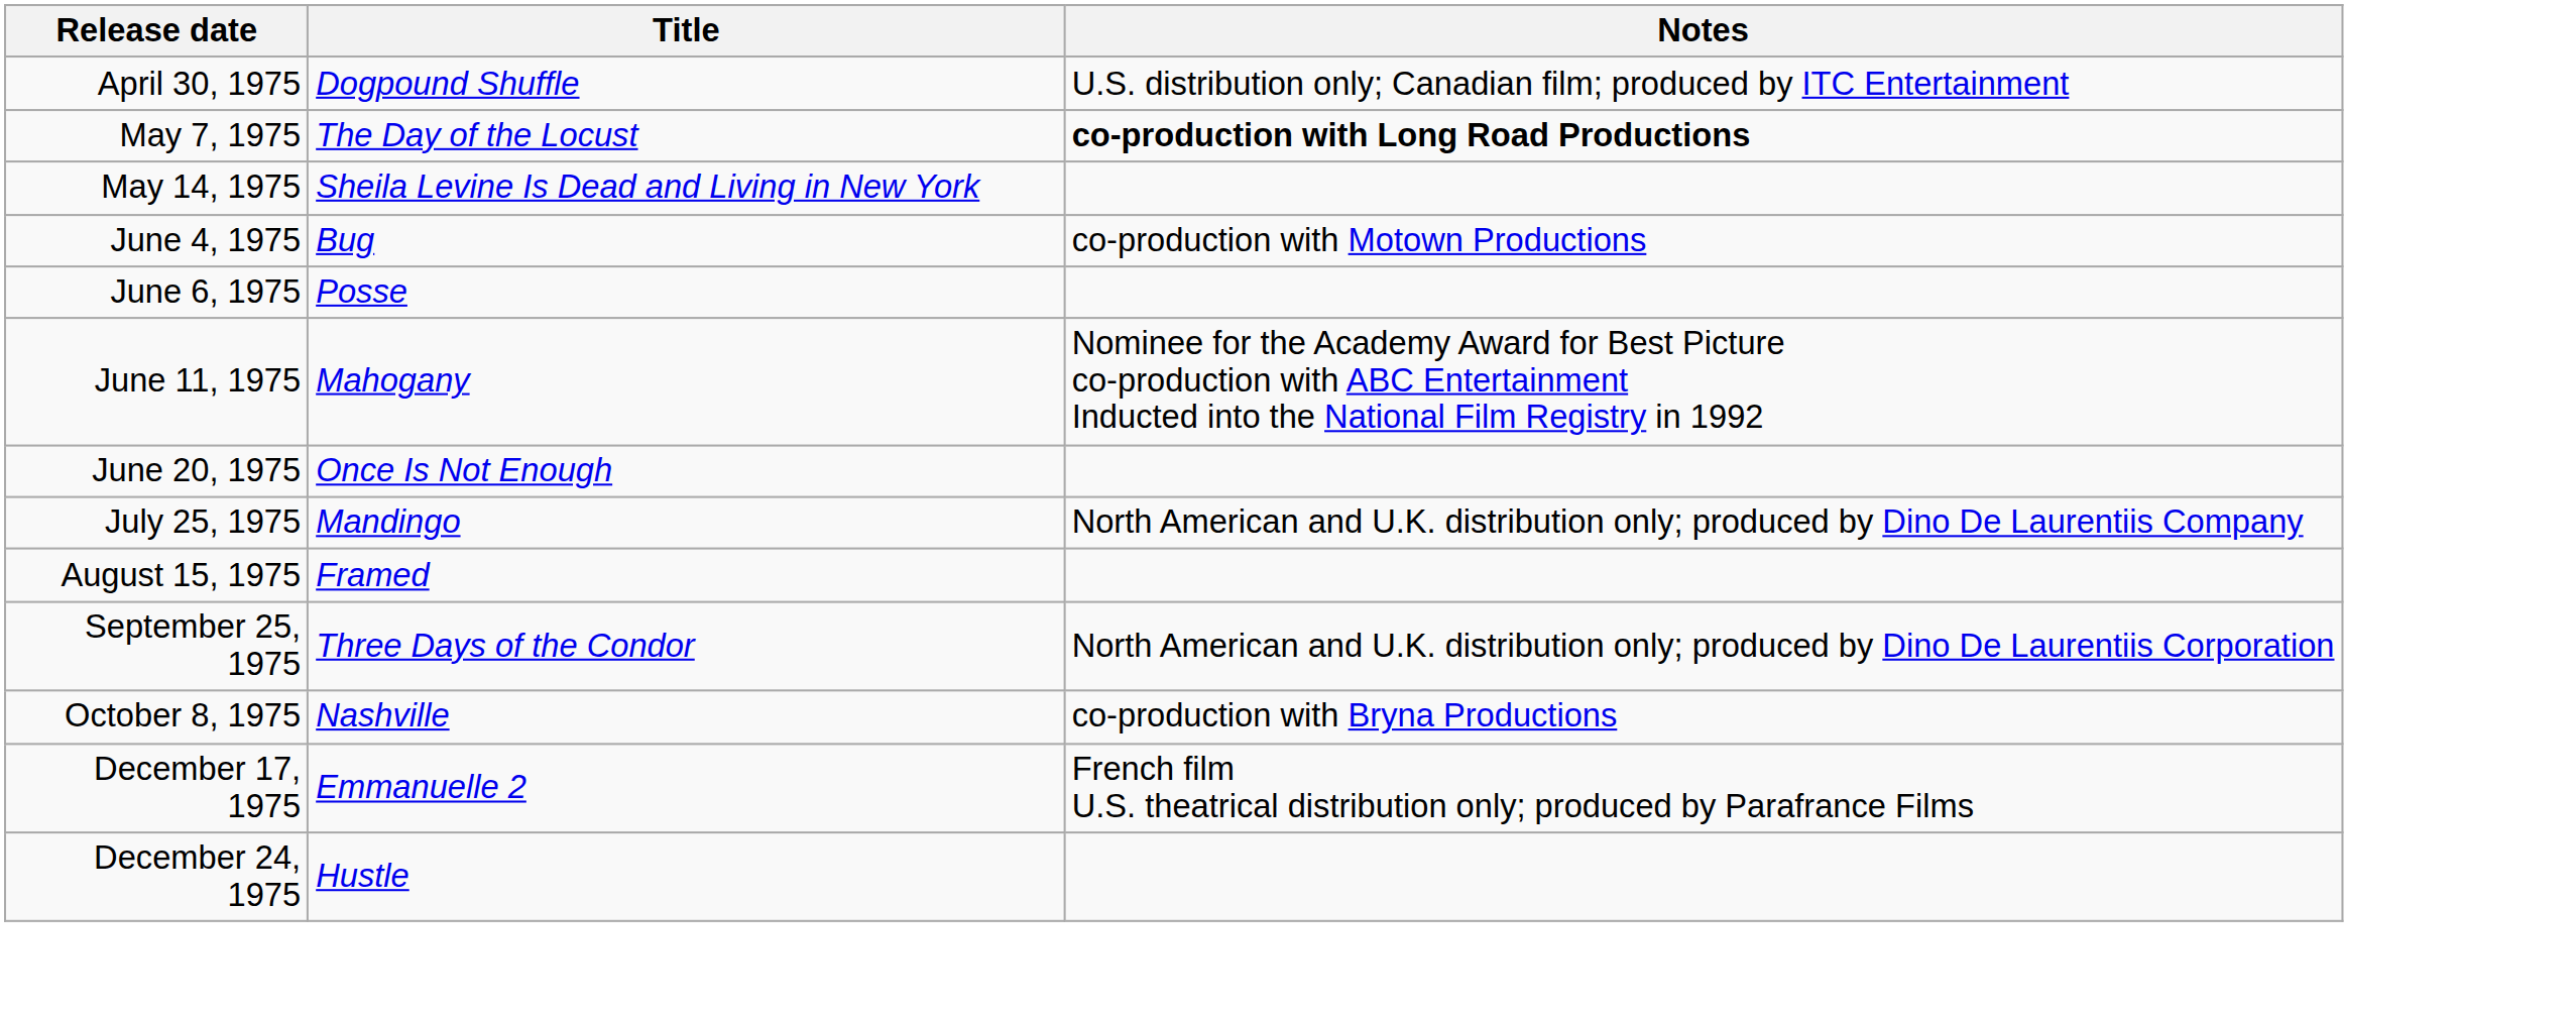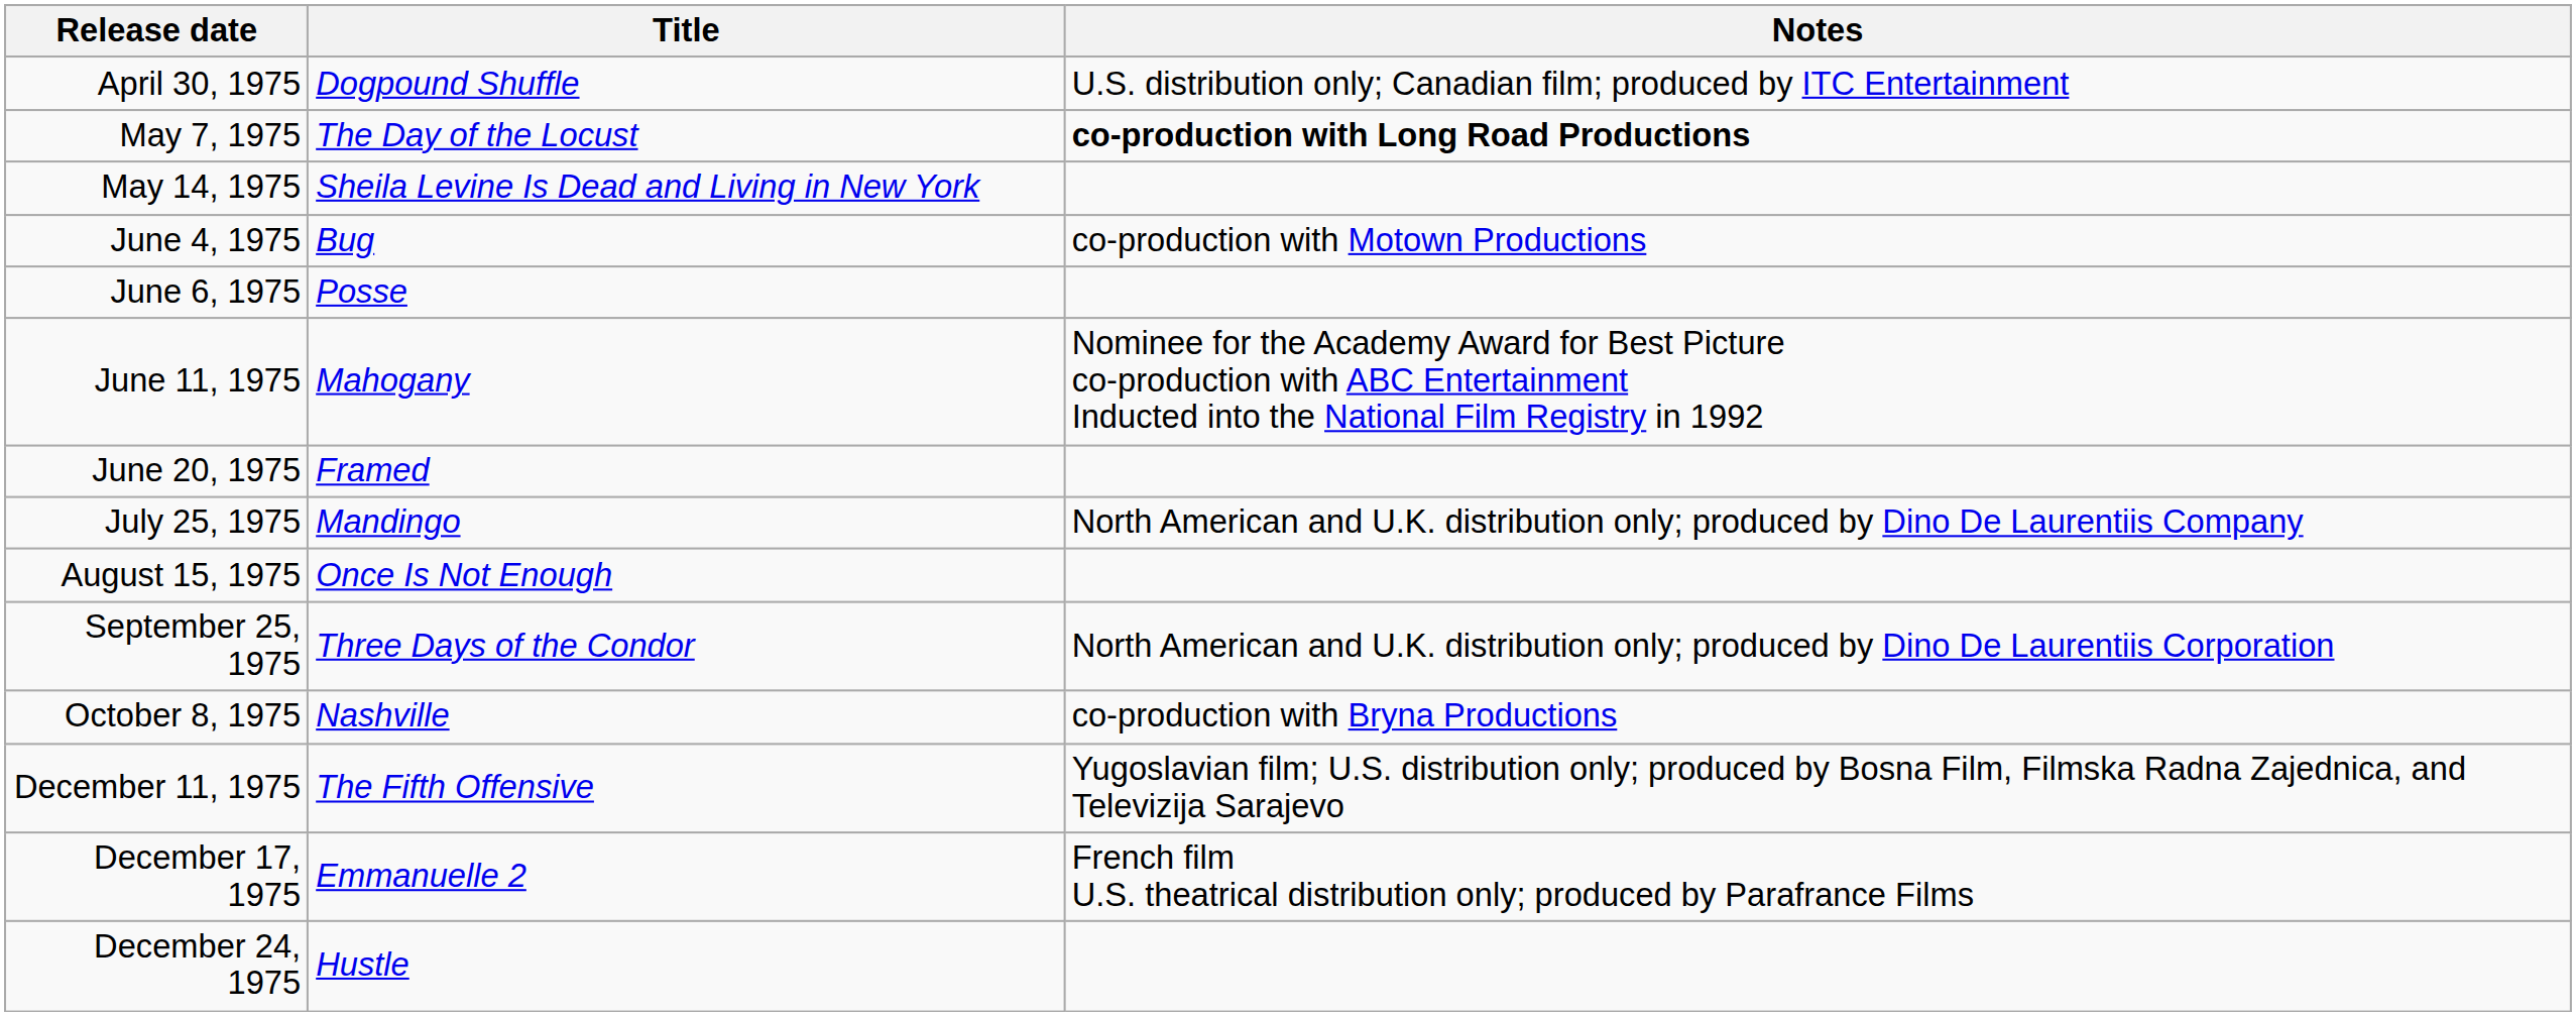June 20, 1975 | Title: Once Is Not Enough -> Framed
August 15, 1975 | Title: Framed -> Once Is Not Enough
+ row: December 11, 1975 | The Fifth Offensive | Yugoslavian film; U.S. distribution only; produced by Bosna Film, Filmska Radna Zajednica, and Televizija Sarajevo
